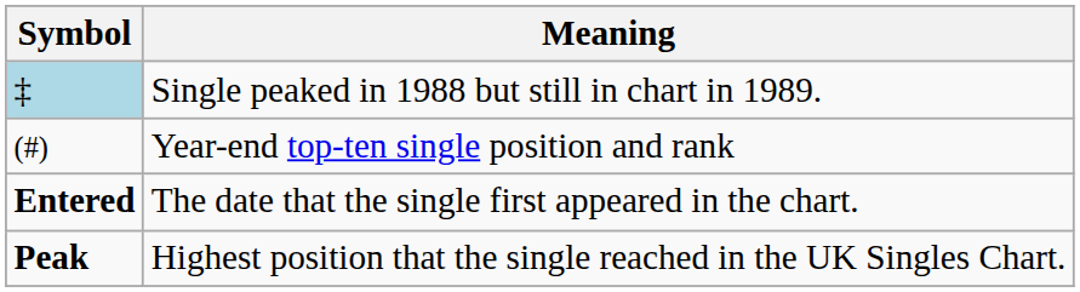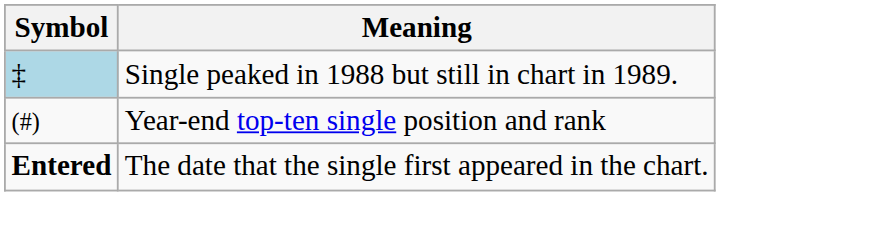- row: Peak | Highest position that the single reached in the UK Singles Chart.
